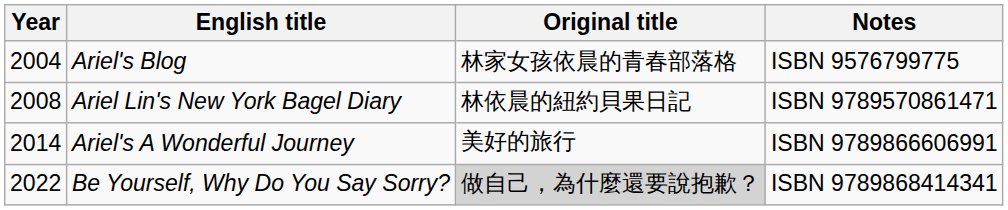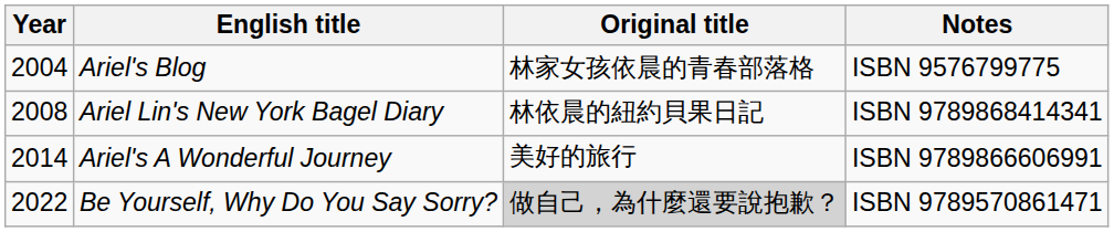Ariel Lin's New York Bagel Diary | Notes: ISBN 9789570861471 -> ISBN 9789868414341
Be Yourself, Why Do You Say Sorry? | Notes: ISBN 9789868414341 -> ISBN 9789570861471
